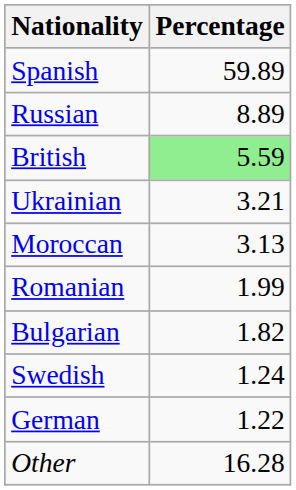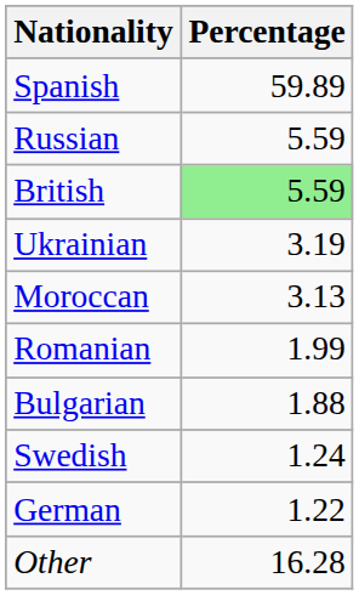Russian | Percentage: 8.89 -> 5.59
Ukrainian | Percentage: 3.21 -> 3.19
Bulgarian | Percentage: 1.82 -> 1.88
